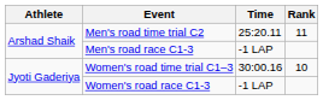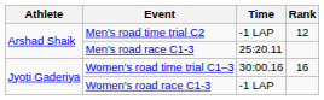Men's road time trial C2 | Time: 25:20.11 -> -1 LAP
Men's road time trial C2 | Rank: 11 -> 12
Men's road race C1-3 | Time: -1 LAP -> 25:20.11
Women's road time trial C1–3 | Rank: 10 -> 16
